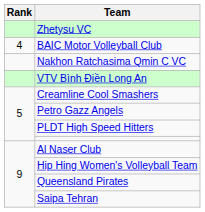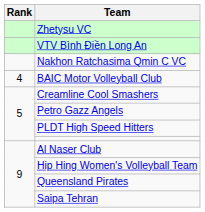rows swapped: VTV Bình Điền Long An <-> BAIC Motor Volleyball Club
